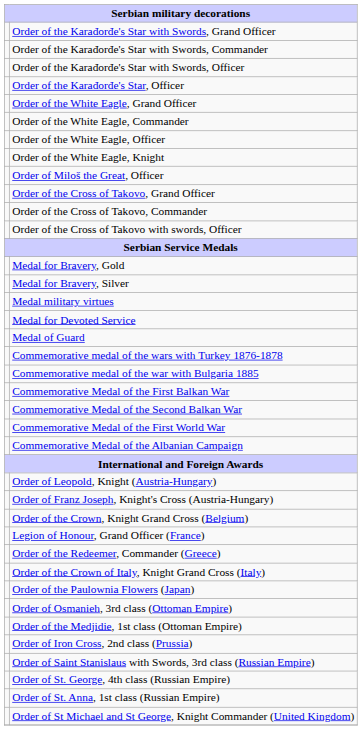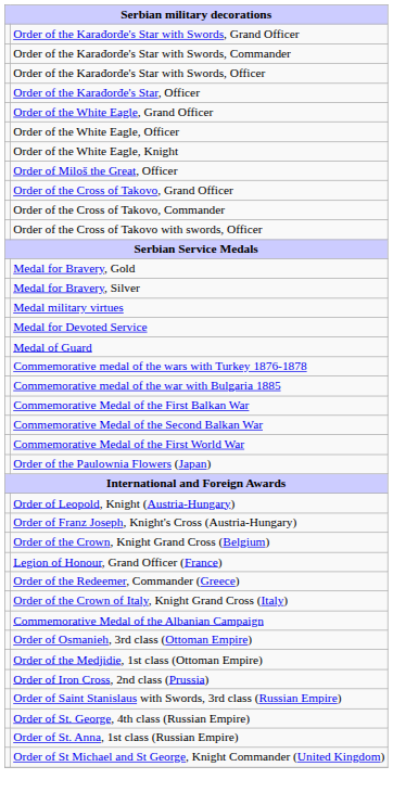- row: Order of the White Eagle, Commander
rows swapped: Commemorative Medal of the Albanian Campaign <-> Order of the Paulownia Flowers (Japan)
